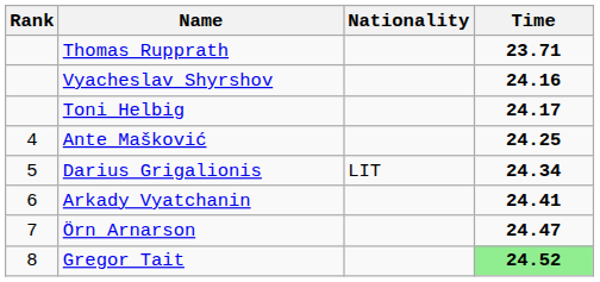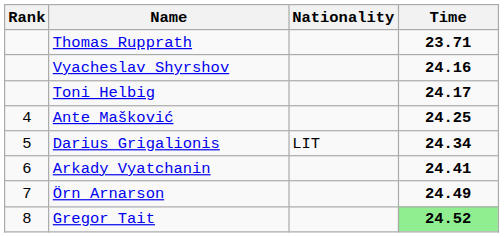Örn Arnarson | Time: 24.47 -> 24.49
